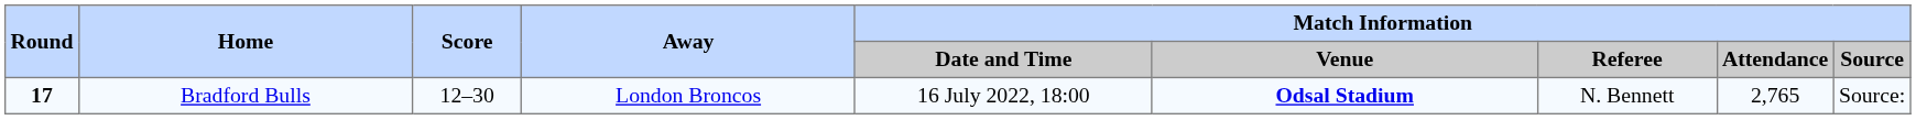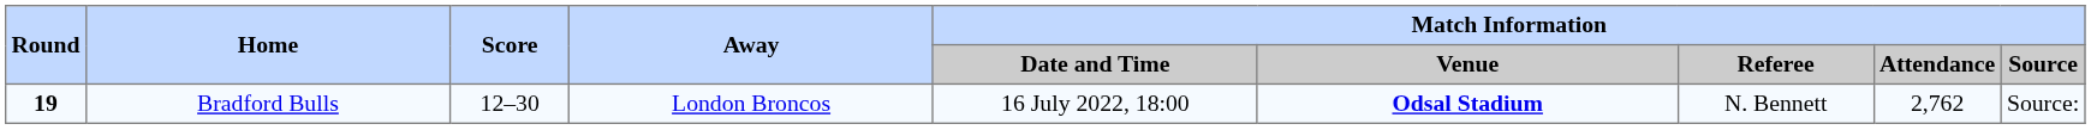Bradford Bulls | Round: 17 -> 19
Bradford Bulls | Match Information / Attendance: 2,765 -> 2,762
